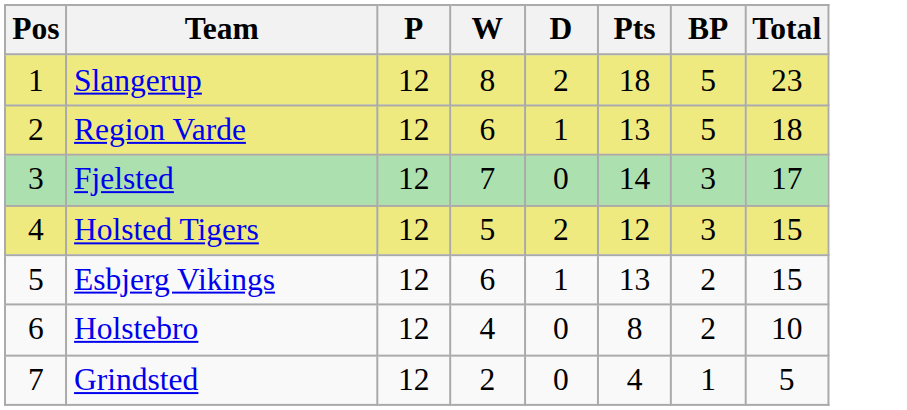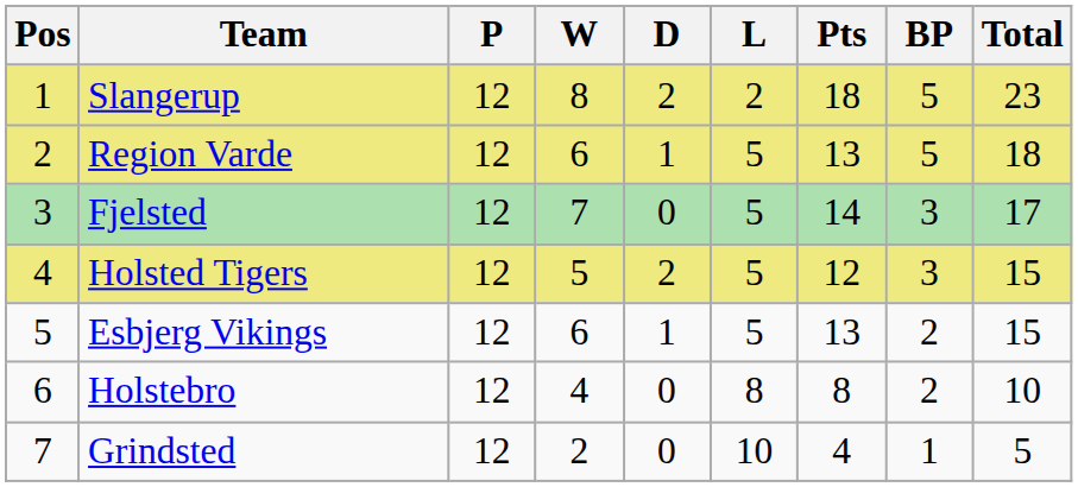+ column: L | 2 | 5 | 5 | 5 | 5 | 8 | 10
